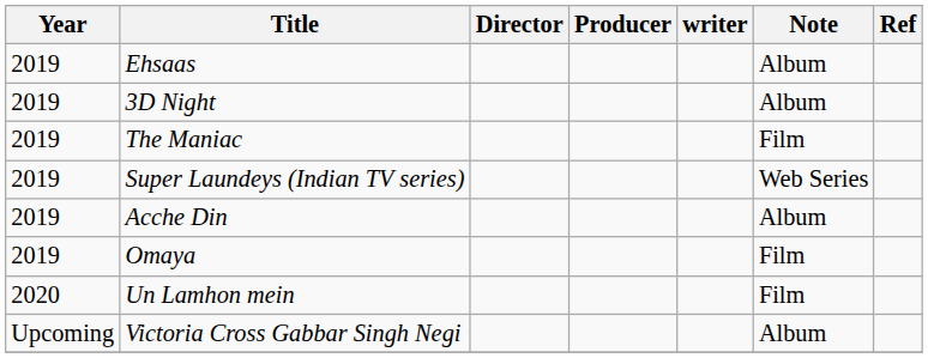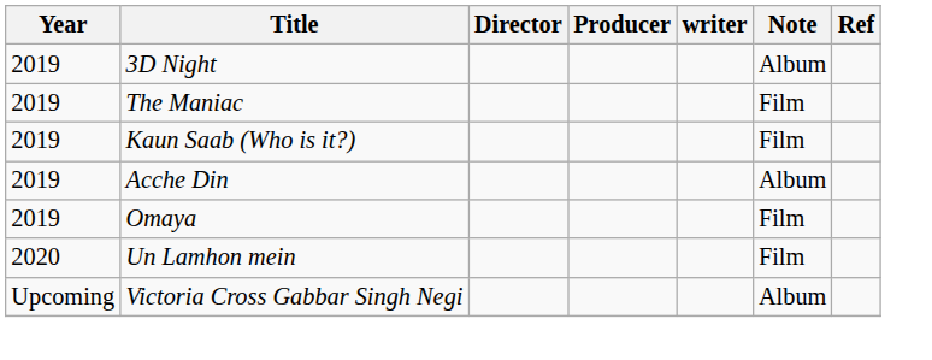- row: 2019 | Ehsaas | Album
+ row: 2019 | Kaun Saab (Who is it?) | Film
- row: 2019 | Super Laundeys (Indian TV series) | Web Series
